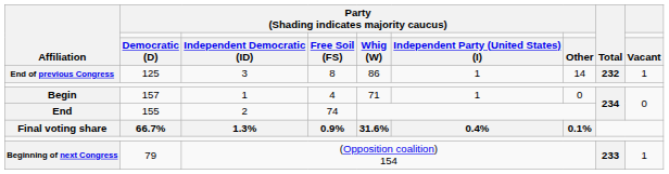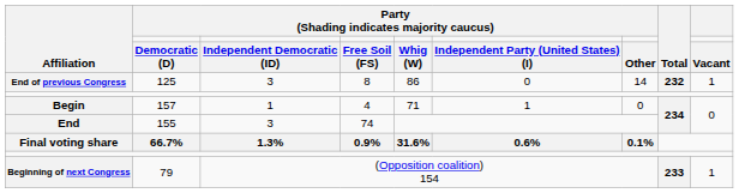End of previous Congress | column 6: 1 -> 0
End | column 3: 2 -> 3
Final voting share | column 6: 0.4% -> 0.6%
